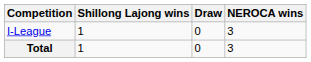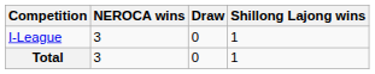columns swapped: Shillong Lajong wins <-> NEROCA wins
